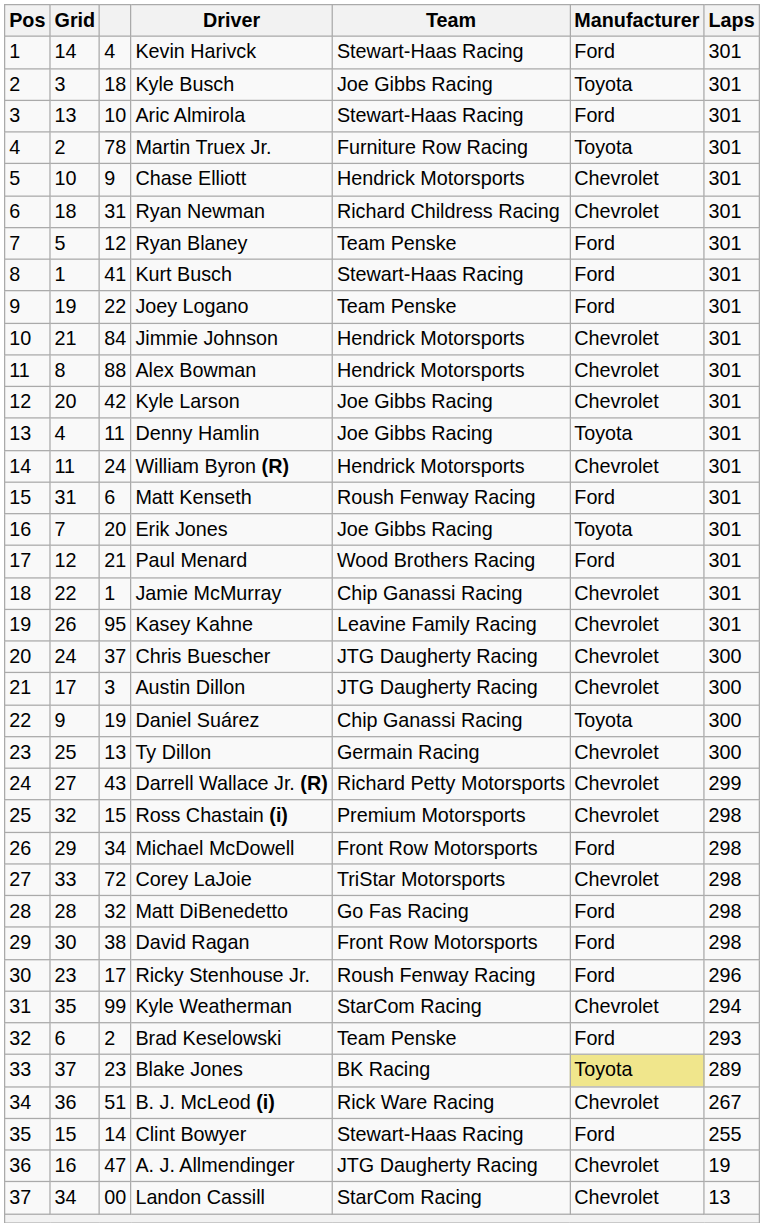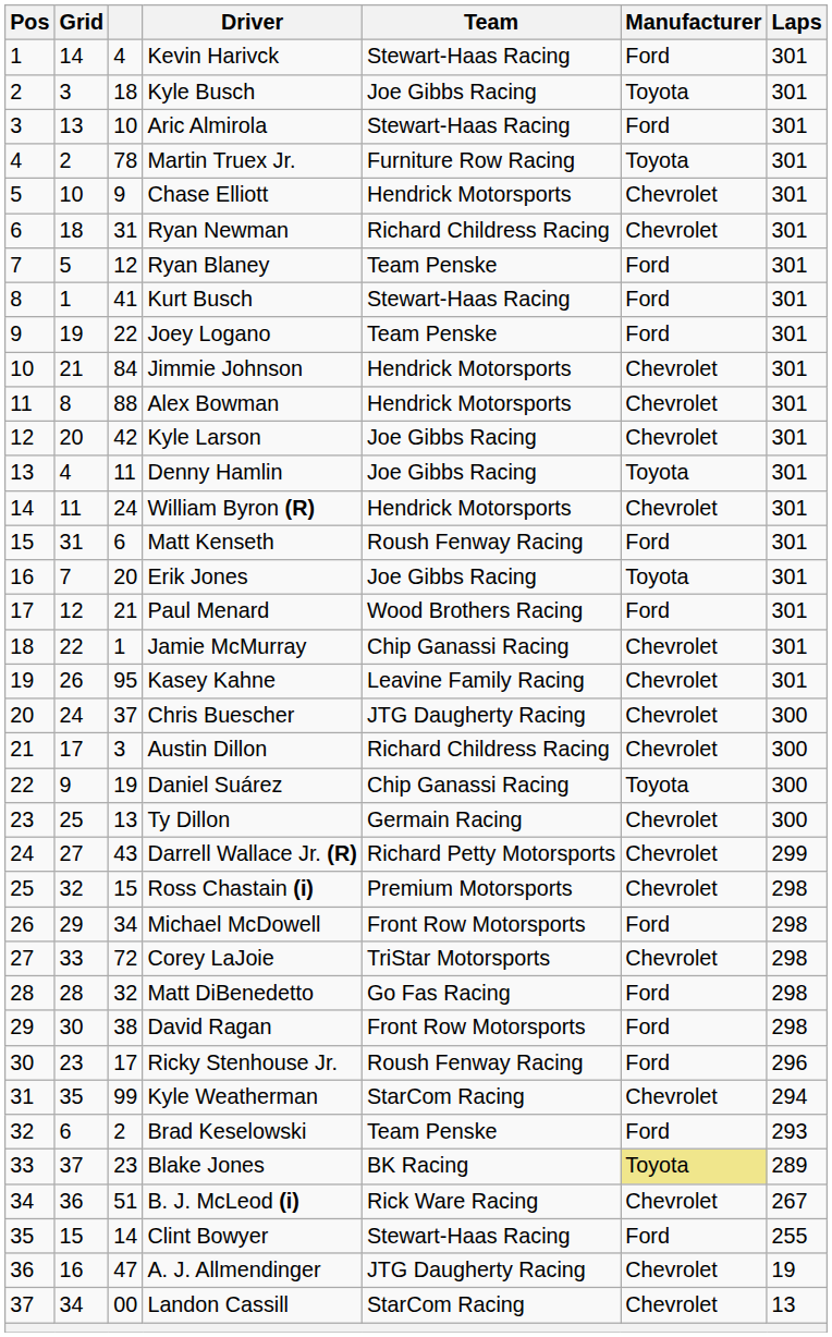Austin Dillon | Team: JTG Daugherty Racing -> Richard Childress Racing
